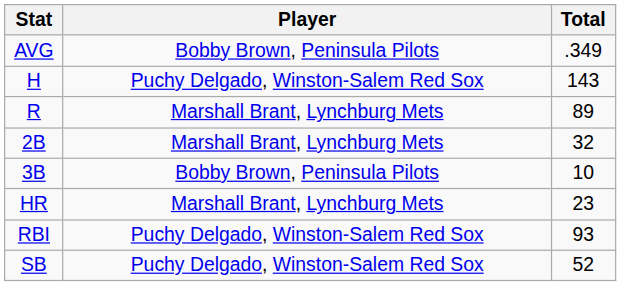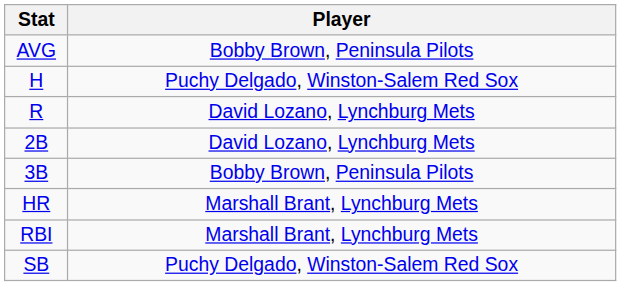- column: Total | .349 | 143 | 89 | 32 | 10 | 23 | 93 | 52
R | Player: Marshall Brant, Lynchburg Mets -> David Lozano, Lynchburg Mets
2B | Player: Marshall Brant, Lynchburg Mets -> David Lozano, Lynchburg Mets
RBI | Player: Puchy Delgado, Winston-Salem Red Sox -> Marshall Brant, Lynchburg Mets
